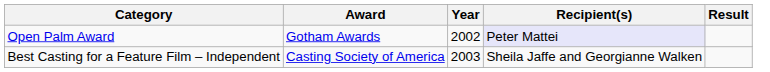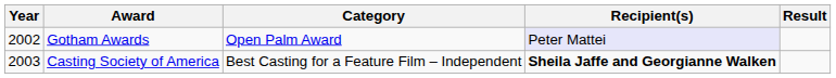columns swapped: Year <-> Category
Casting Society of America | Recipient(s): normal -> bold
